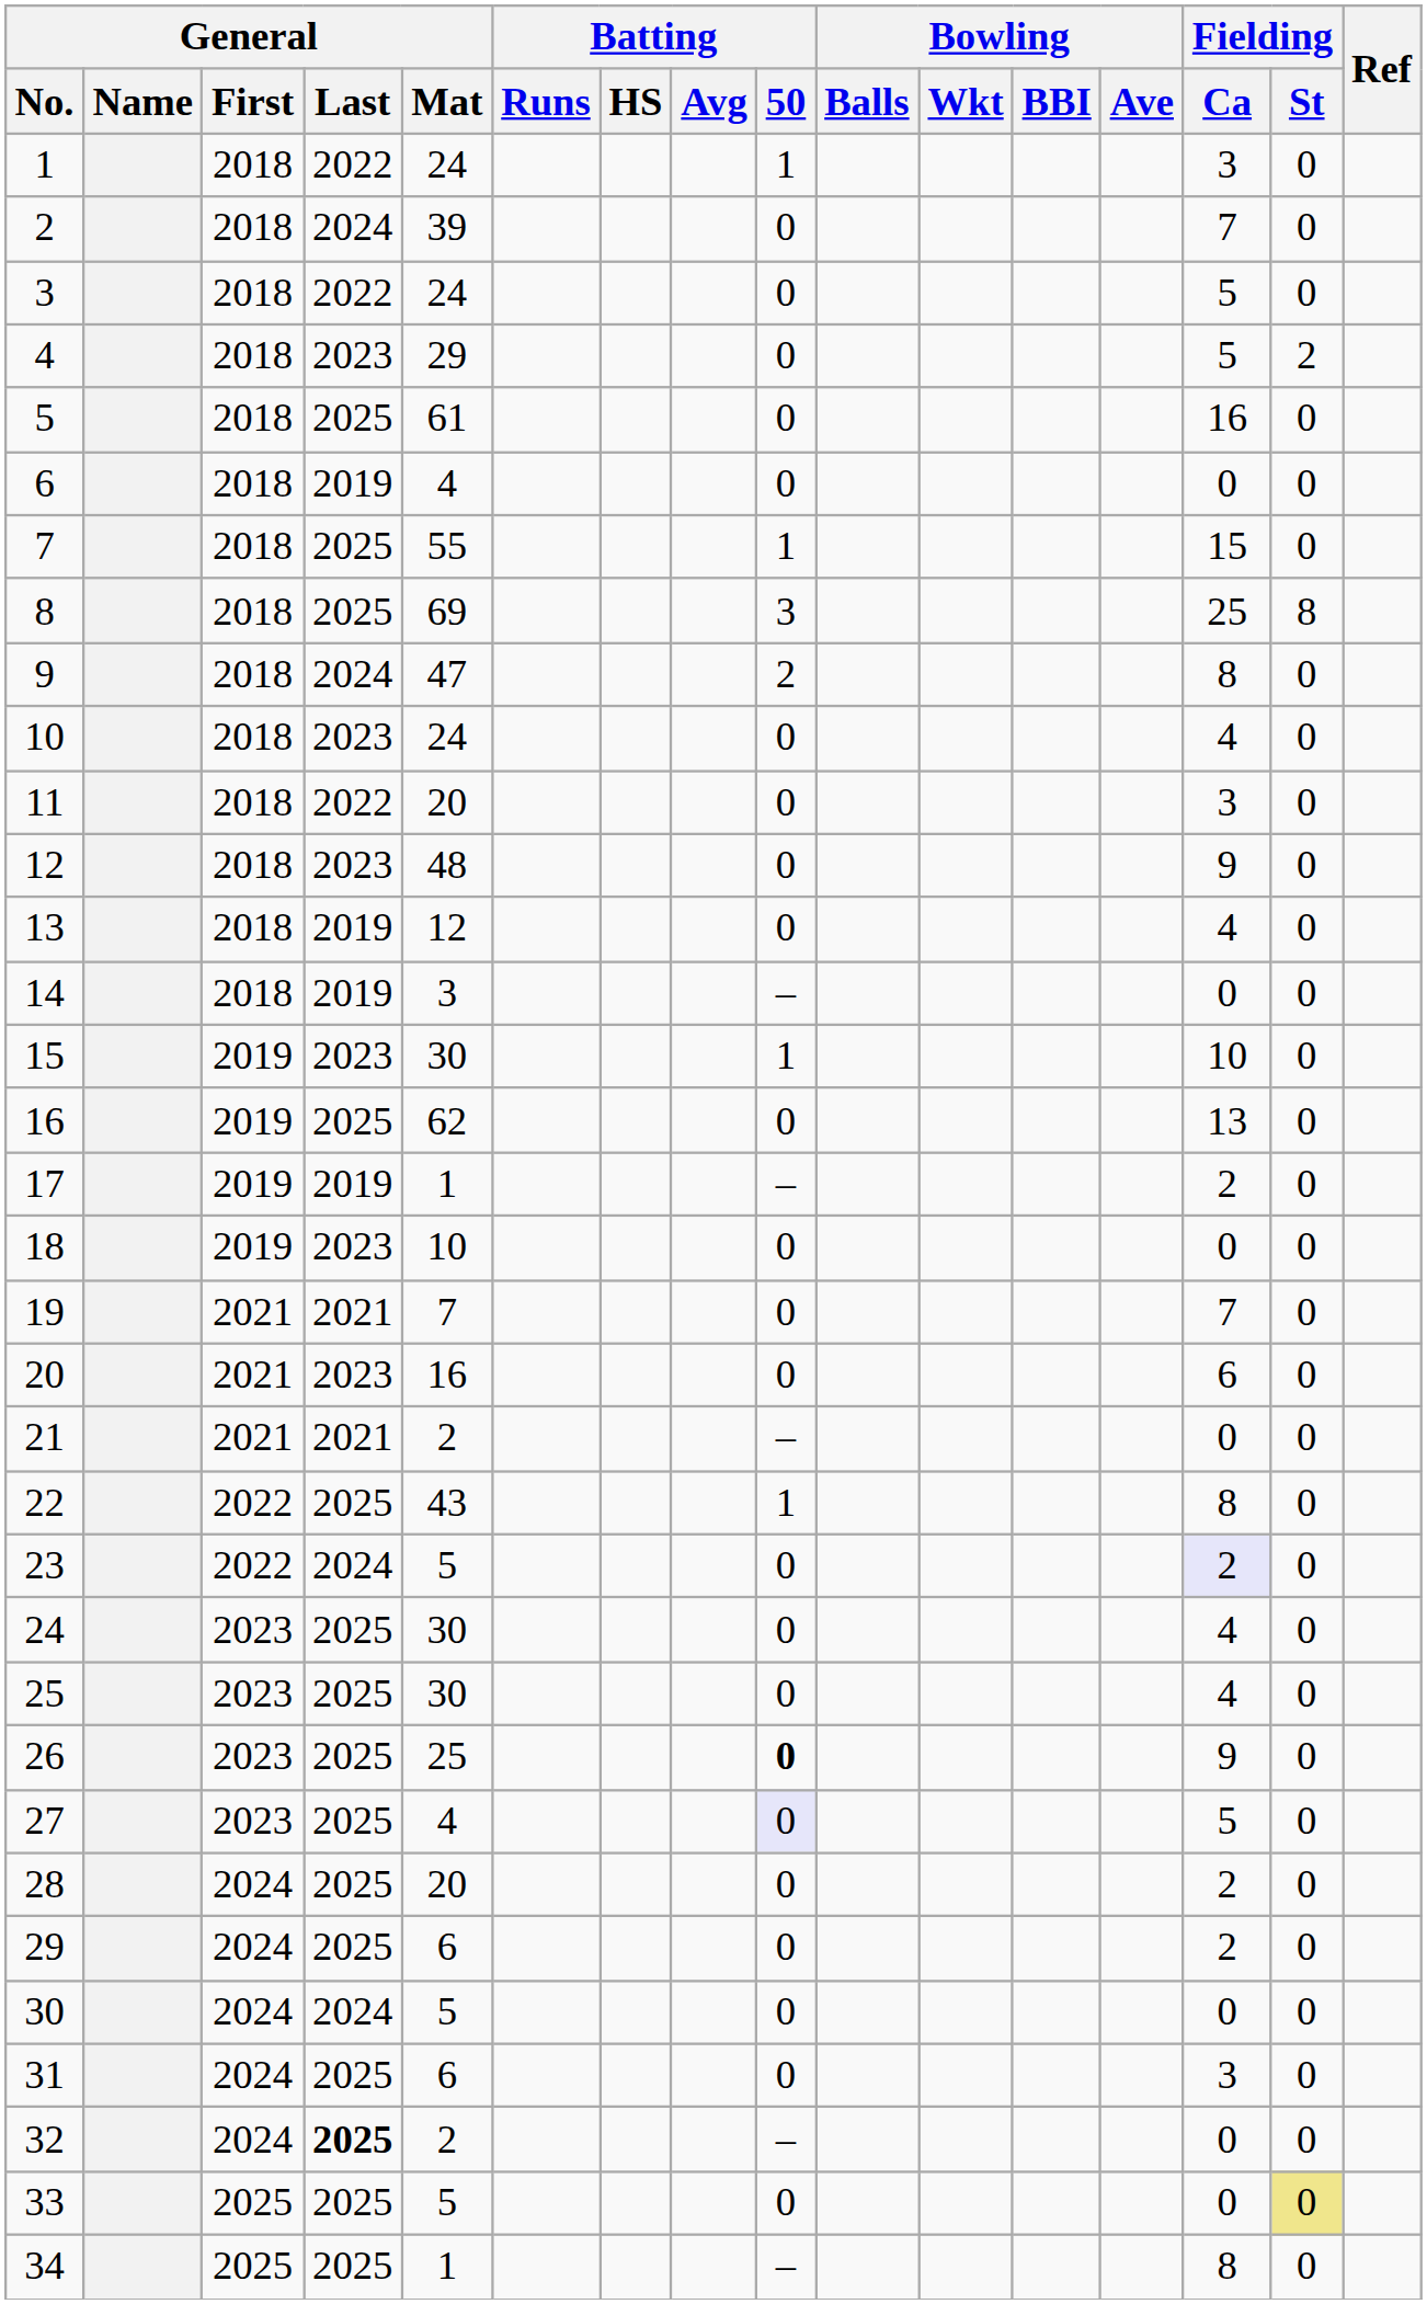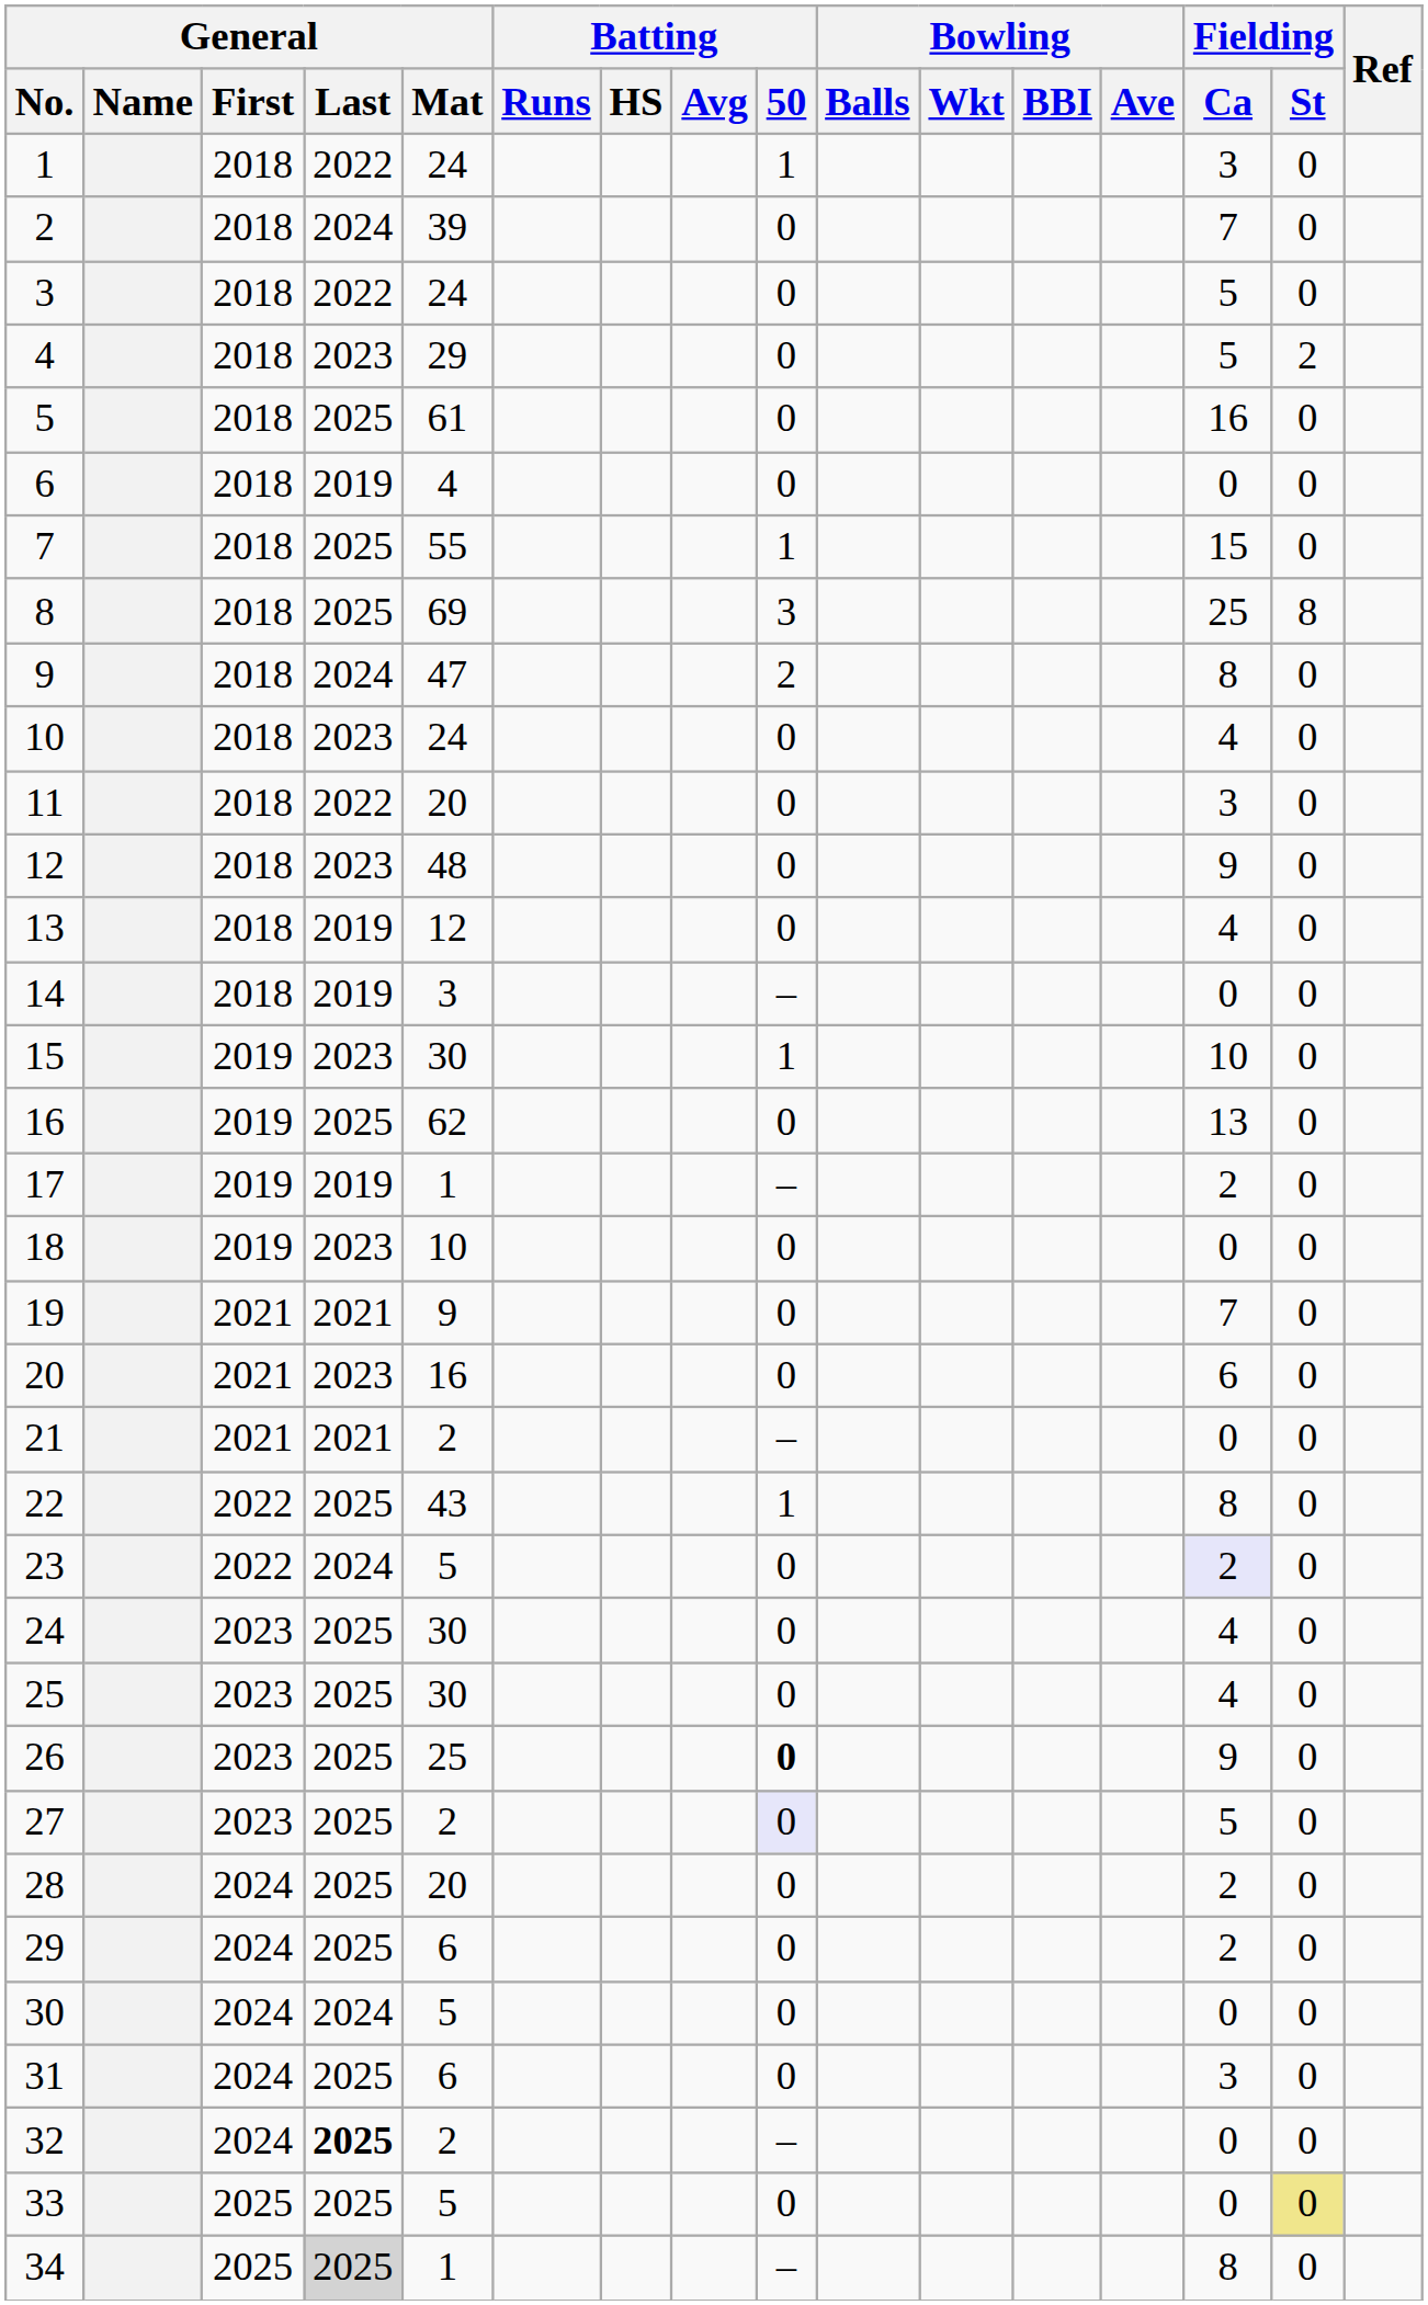19 | General / Mat: 7 -> 9
27 | General / Mat: 4 -> 2
34 | General / Last: no background -> lightgrey background
